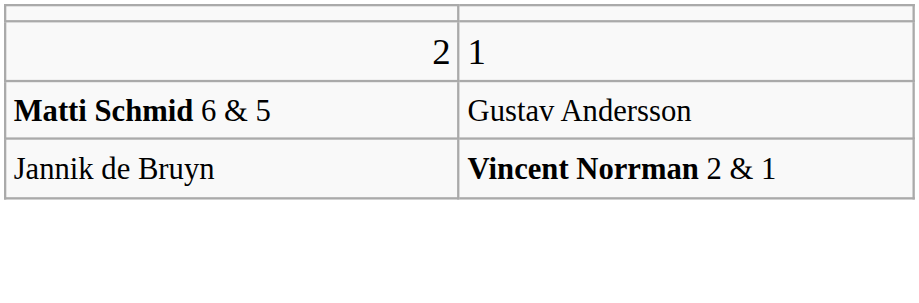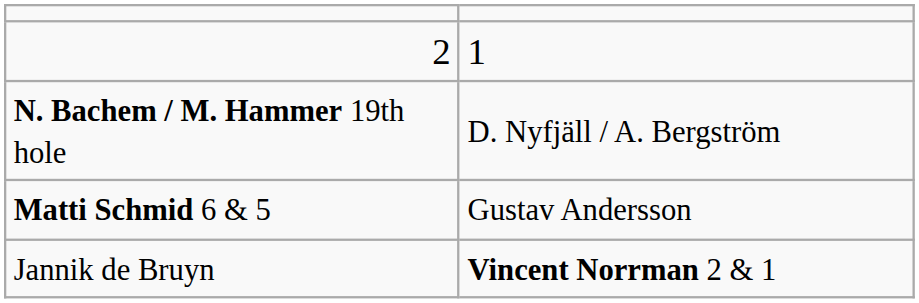+ row: N. Bachem / M. Hammer 19th hole | D. Nyfjäll / A. Bergström
